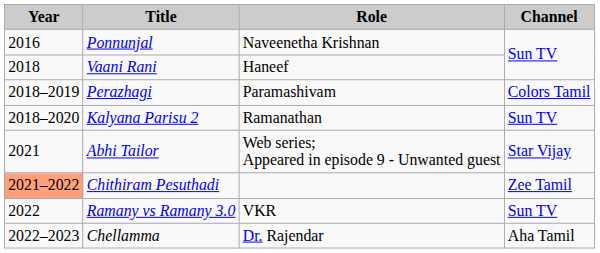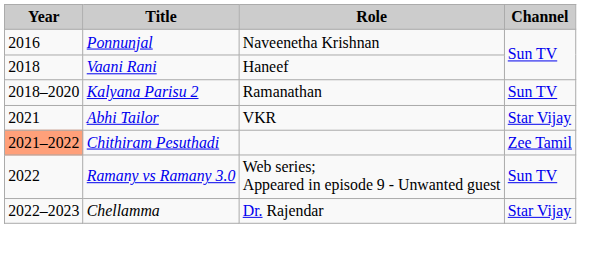- row: 2018–2019 | Perazhagi | Paramashivam | Colors Tamil
Abhi Tailor | Role: Web series; Appeared in episode 9 - Unwanted guest -> VKR
Ramany vs Ramany 3.0 | Role: VKR -> Web series; Appeared in episode 9 - Unwanted guest
Chellamma | Channel: Aha Tamil -> Star Vijay
